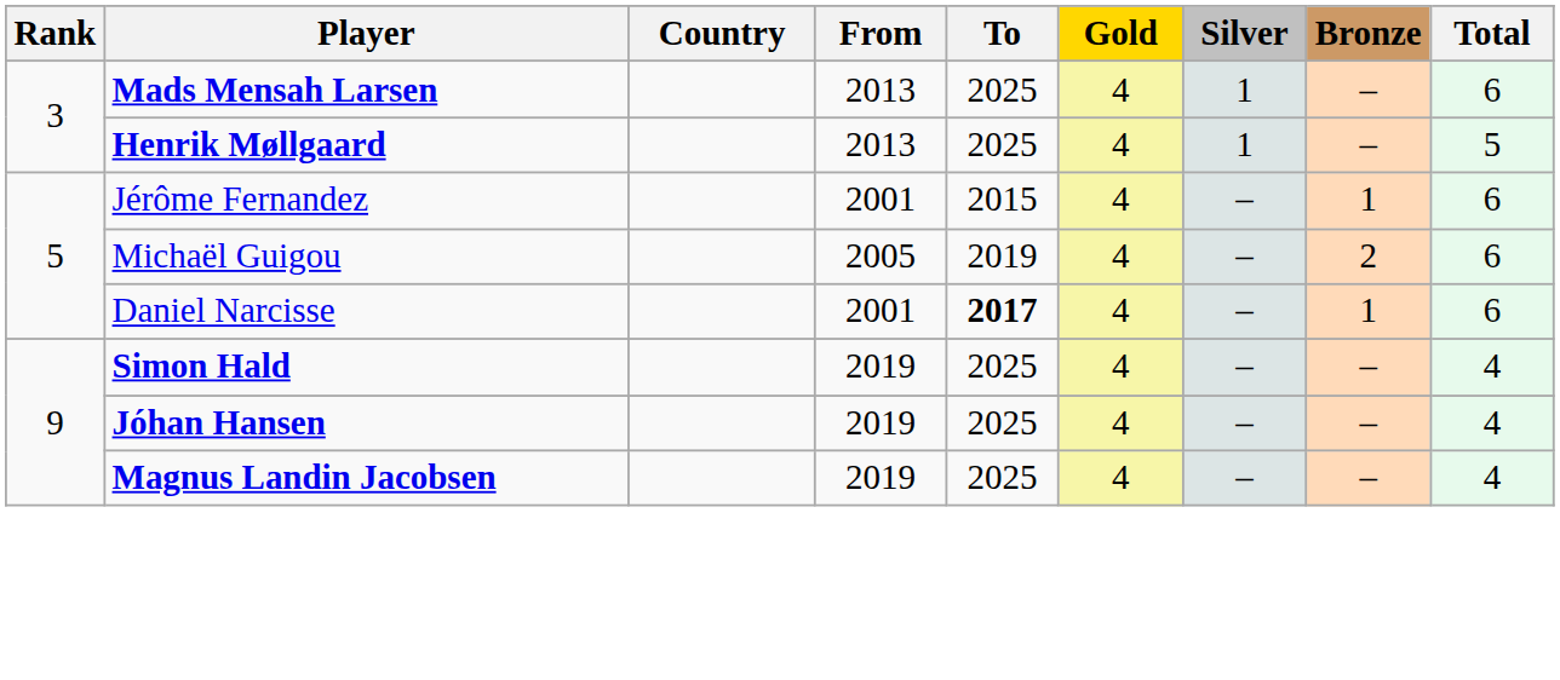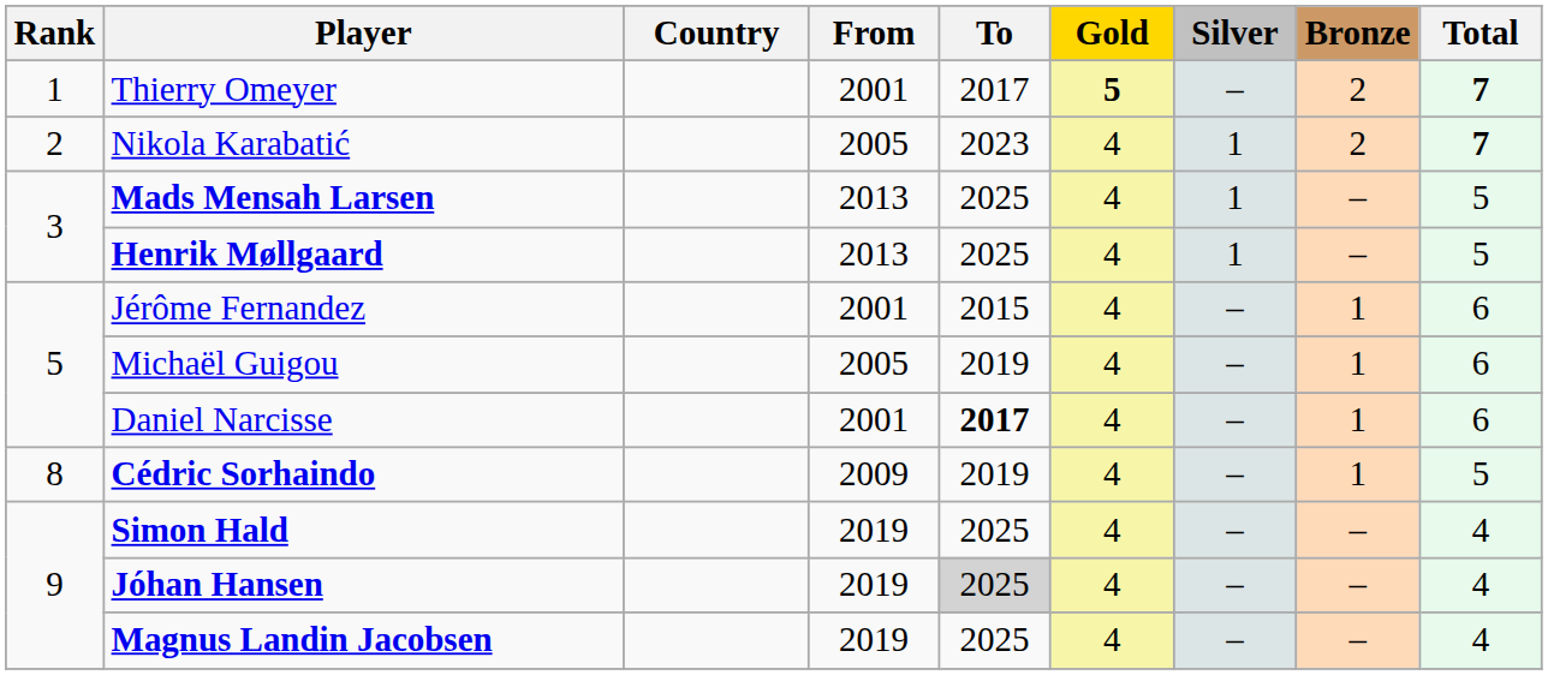+ row: 1 | Thierry Omeyer | 2001 | 2017 | 5 | – | 2 | 7
+ row: 2 | Nikola Karabatić | 2005 | 2023 | 4 | 1 | 2 | 7
Mads Mensah Larsen | Total: 6 -> 5
Michaël Guigou | Bronze: 2 -> 1
+ row: 8 | Cédric Sorhaindo | 2009 | 2019 | 4 | – | 1 | 5
Jóhan Hansen | To: no background -> lightgrey background
